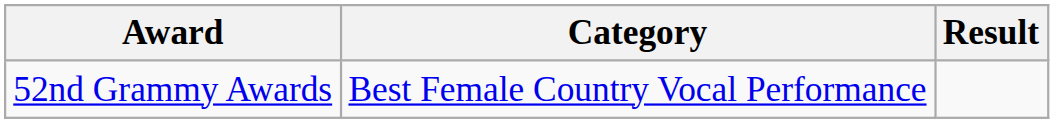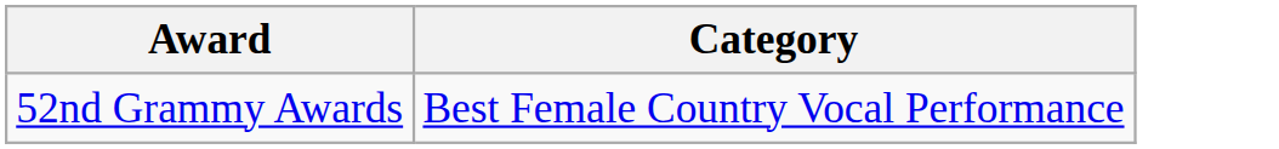- column: Result
